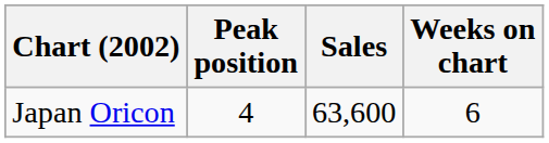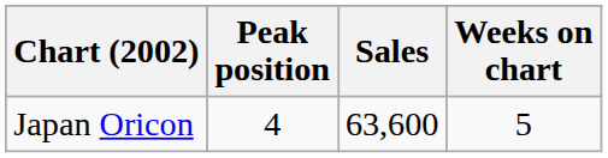Japan Oricon | Weeks on chart: 6 -> 5
